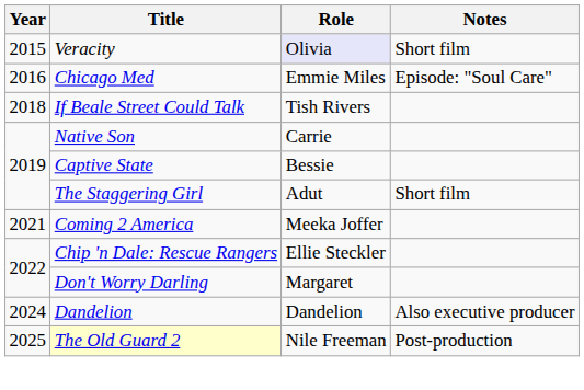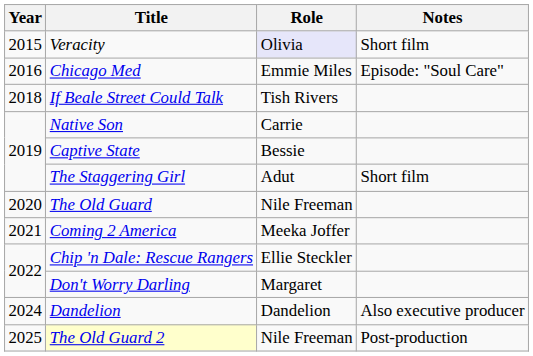+ row: 2020 | The Old Guard | Nile Freeman
